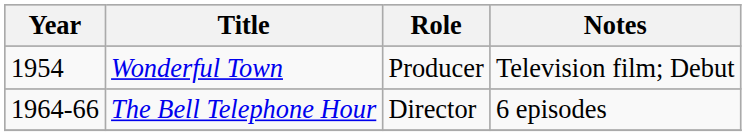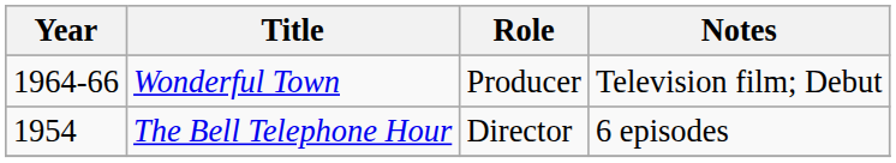Wonderful Town | Year: 1954 -> 1964-66
The Bell Telephone Hour | Year: 1964-66 -> 1954
